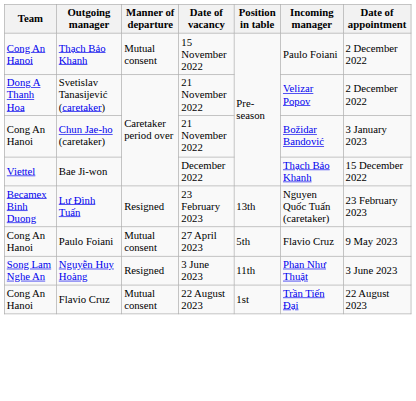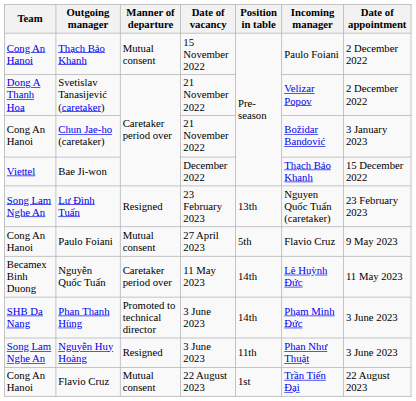Lư Đình Tuấn | Team: Becamex Binh Duong -> Song Lam Nghe An
+ row: Becamex Binh Duong | Nguyễn Quốc Tuấn | Caretaker period over | 11 May 2023 | 14th | Lê Huỳnh Đức | 11 May 2023
+ row: SHB Da Nang | Phan Thanh Hùng | Promoted to technical director | 3 June 2023 | 14th | Phạm Minh Đức | 3 June 2023
